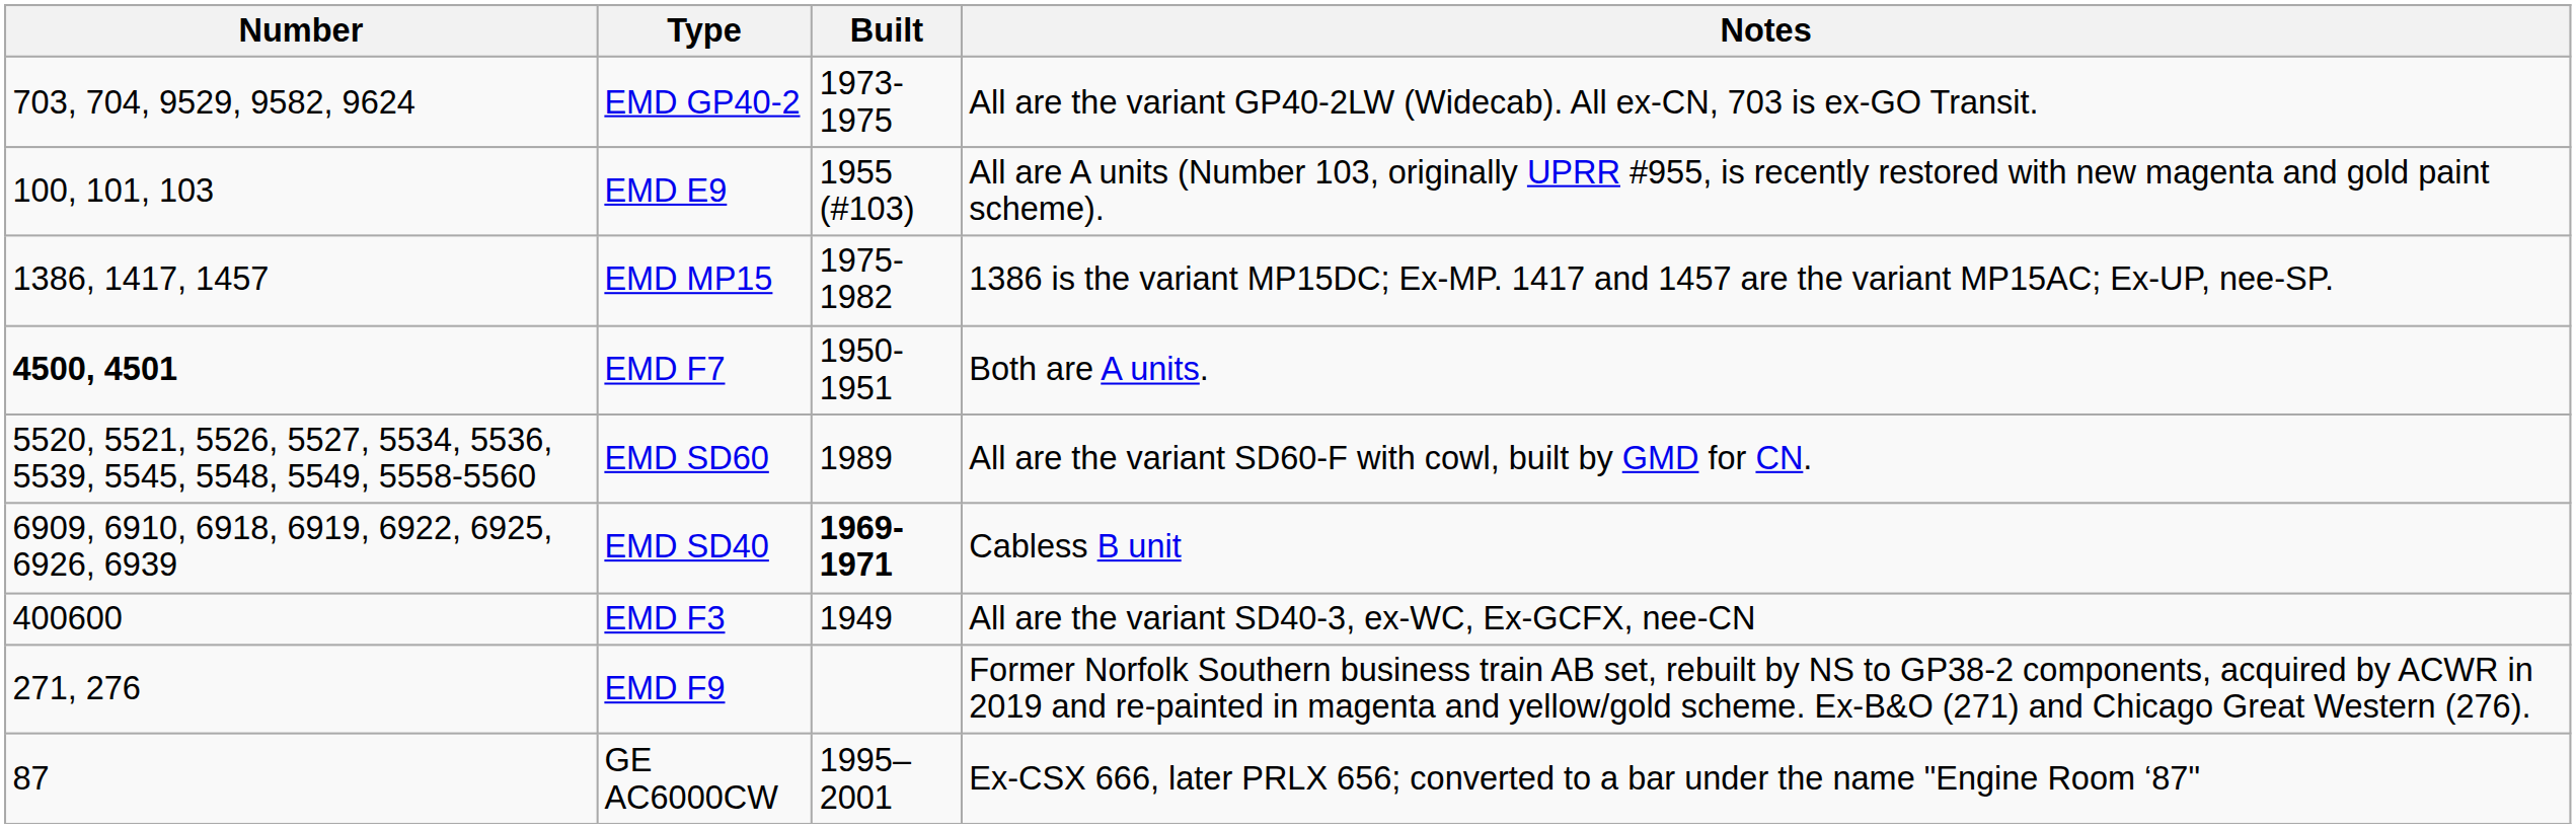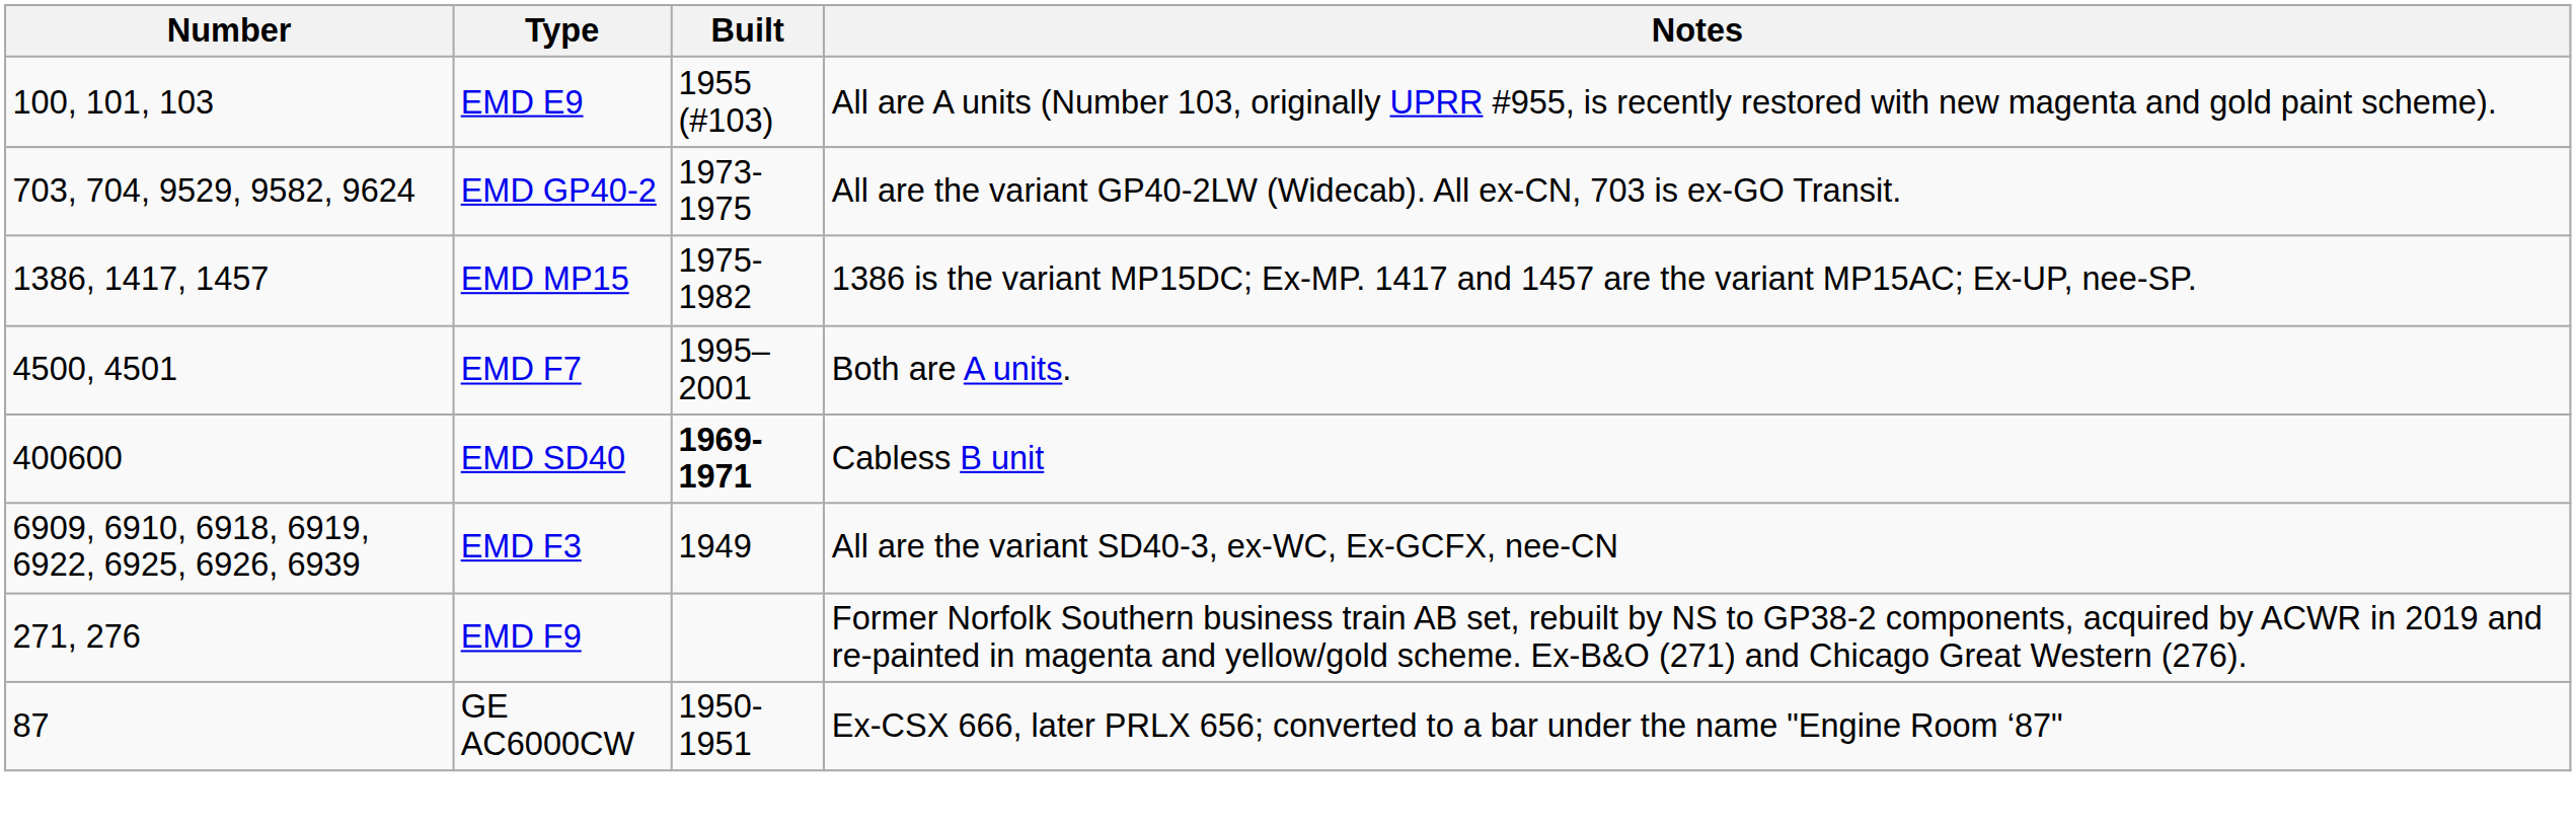rows swapped: EMD E9 <-> EMD GP40-2
EMD F7 | Number: bold -> normal
EMD F7 | Built: 1950-1951 -> 1995–2001
- row: 5520, 5521, 5526, 5527, 5534, 5536, 5539, 5545, 5548, 5549, 5558-5560 | EMD SD60 | 1989 | All are the variant SD60-F with cowl, built by GMD for CN.
EMD SD40 | Number: 6909, 6910, 6918, 6919, 6922, 6925, 6926, 6939 -> 400600
EMD F3 | Number: 400600 -> 6909, 6910, 6918, 6919, 6922, 6925, 6926, 6939
GE AC6000CW | Built: 1995–2001 -> 1950-1951
